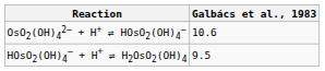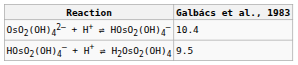OsO2(OH)42– + H+ ⇌ HOsO2(OH)4– | Galbács et al., 1983: 10.6 -> 10.4
